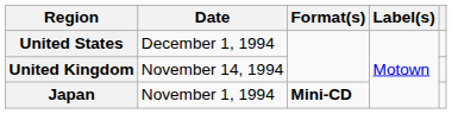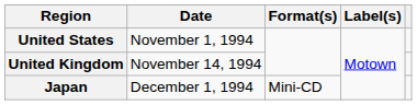United States | Date: December 1, 1994 -> November 1, 1994
Japan | Date: November 1, 1994 -> December 1, 1994
Japan | Format(s): bold -> normal
